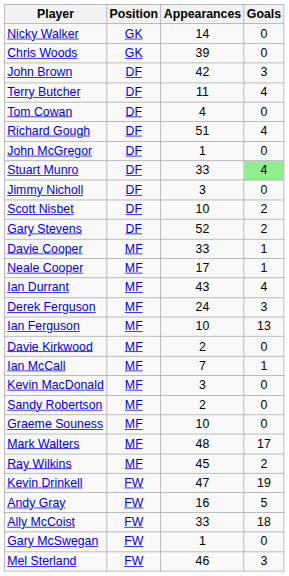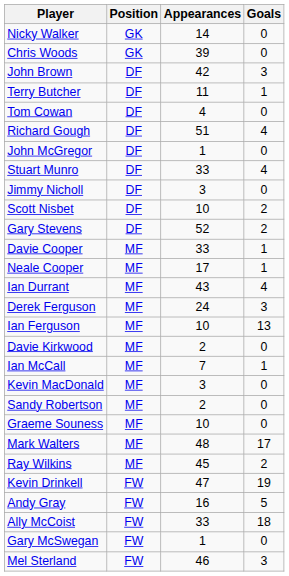Terry Butcher | Goals: 4 -> 1
Stuart Munro | Goals: lightgreen background -> no background
